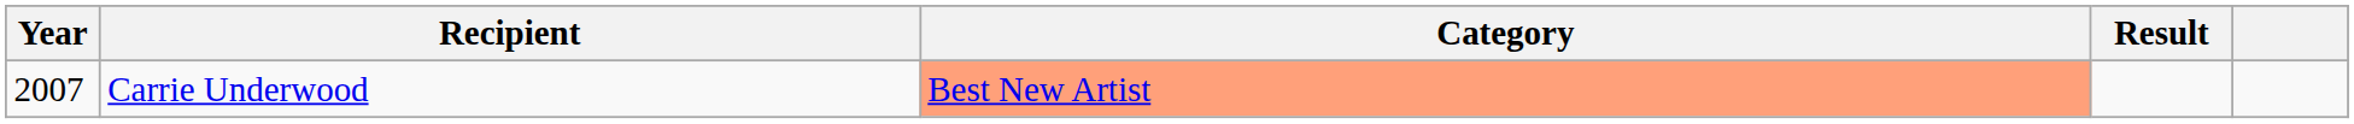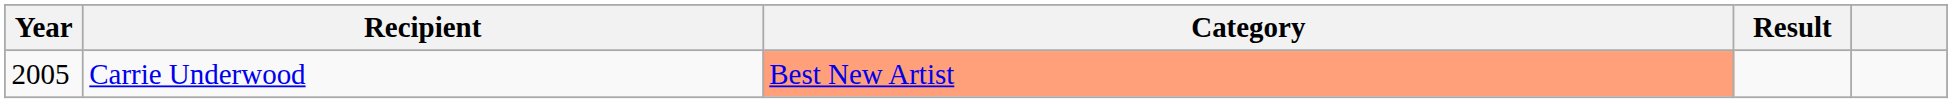Carrie Underwood | Year: 2007 -> 2005
